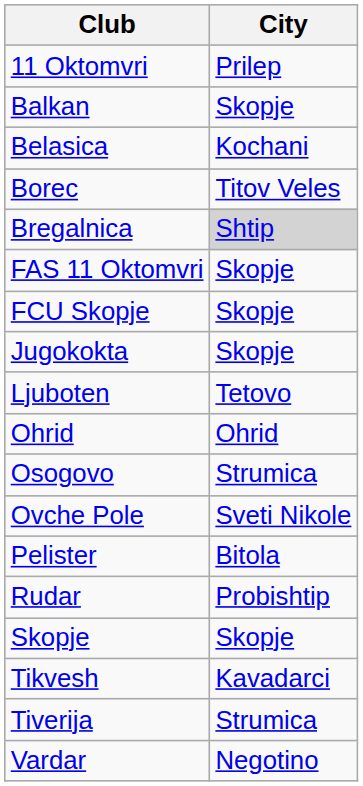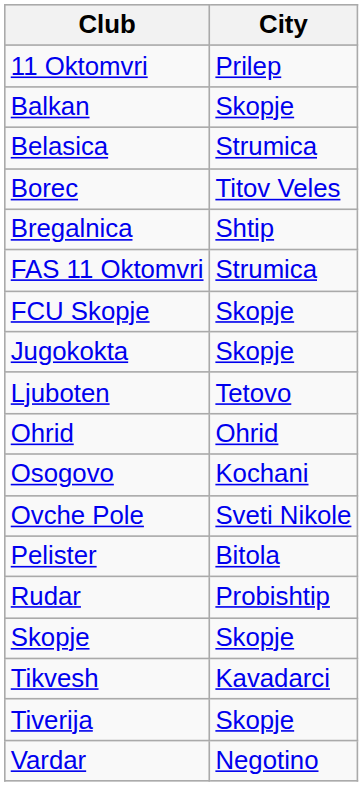Belasica | City: Kochani -> Strumica
Bregalnica | City: lightgrey background -> no background
FAS 11 Oktomvri | City: Skopje -> Strumica
Osogovo | City: Strumica -> Kochani
Tiverija | City: Strumica -> Skopje
